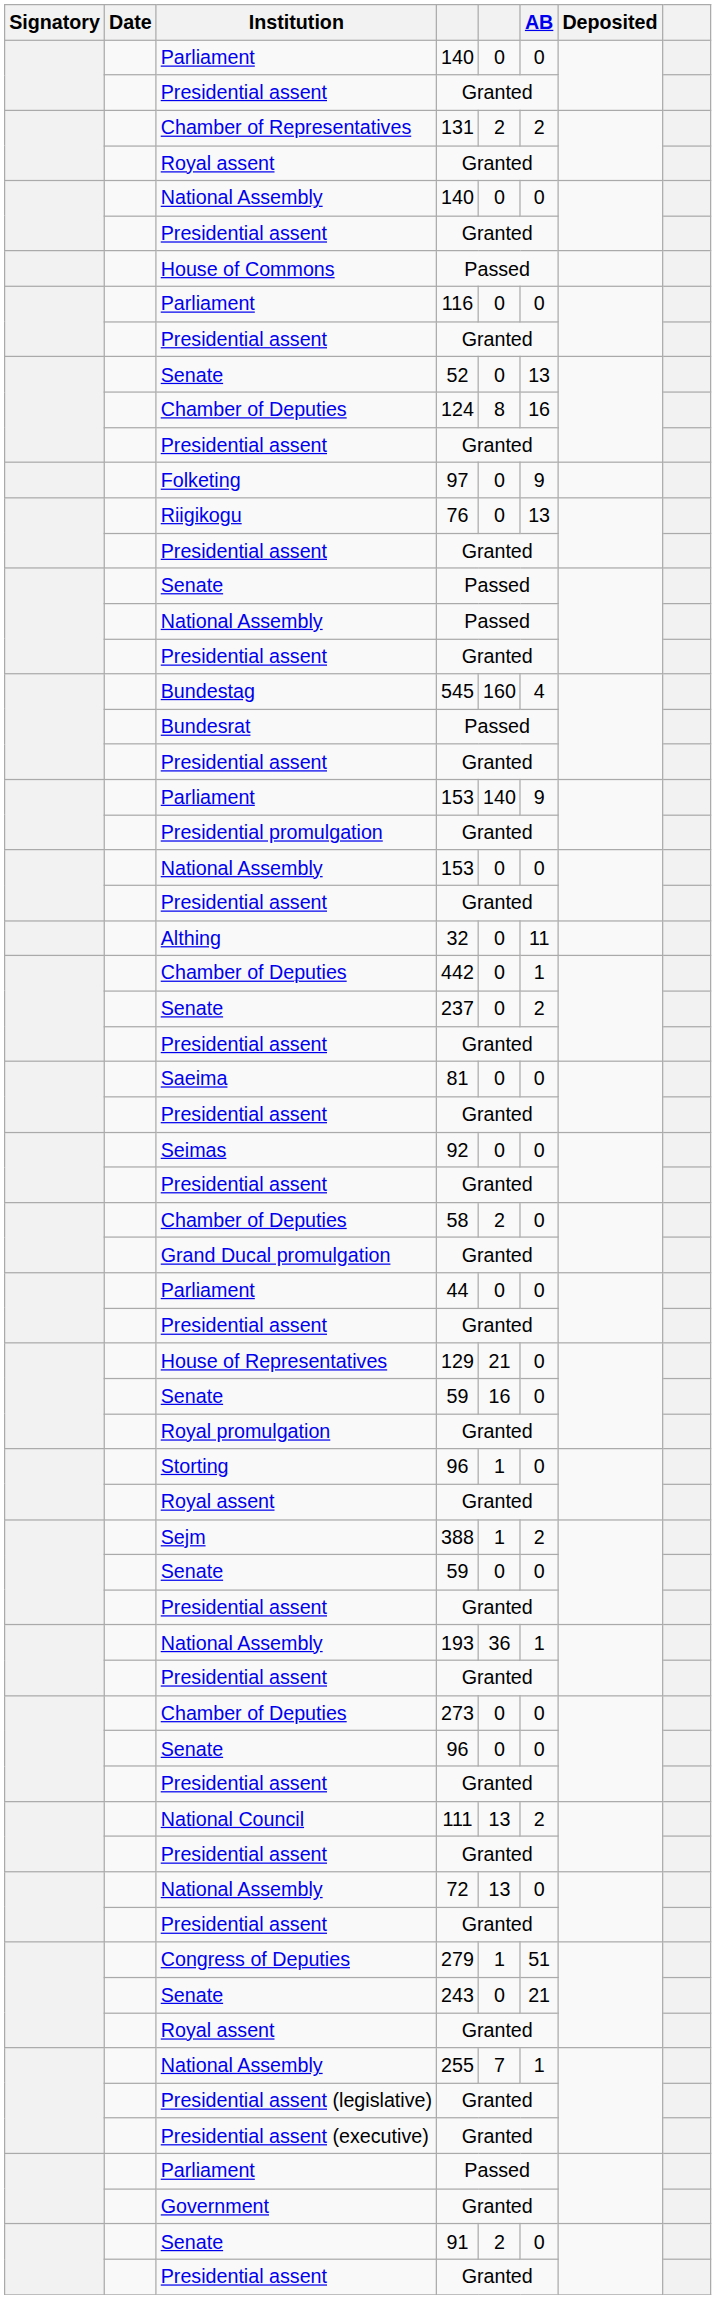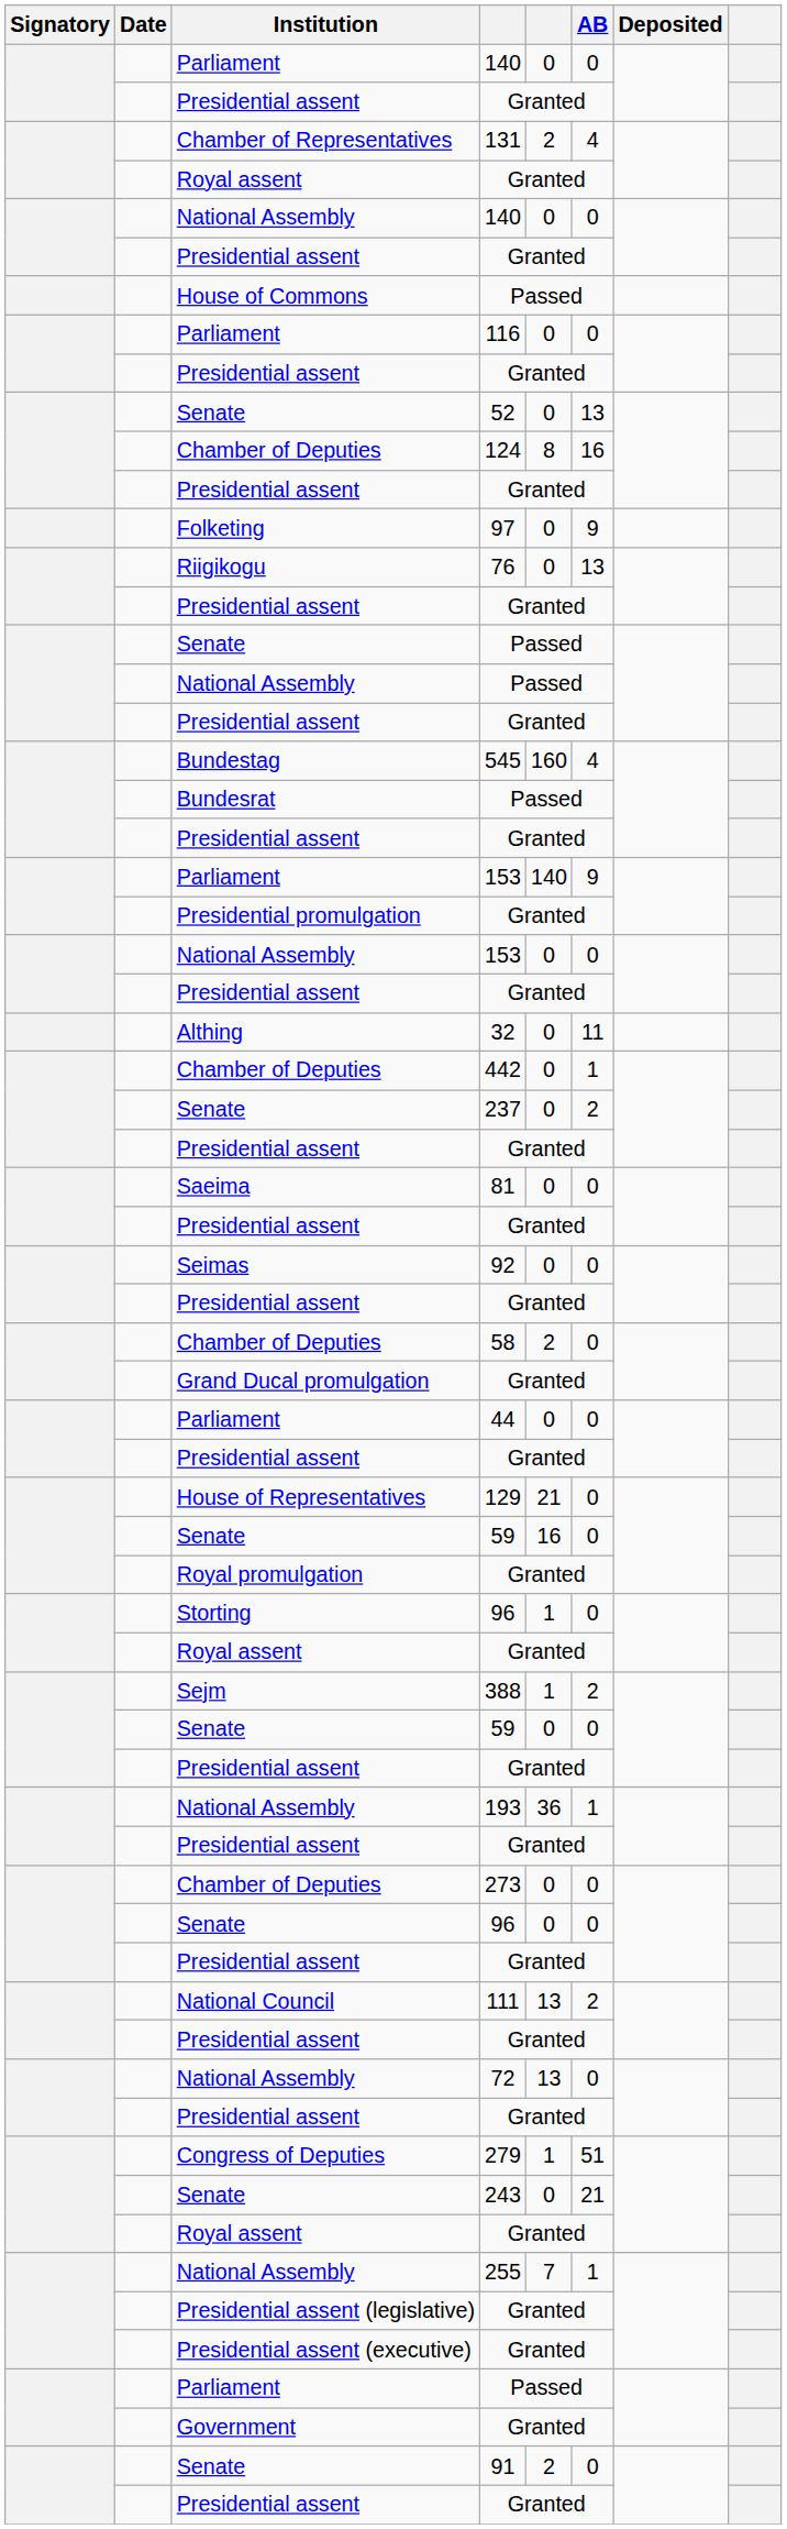131 | AB: 2 -> 4
